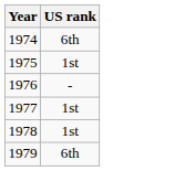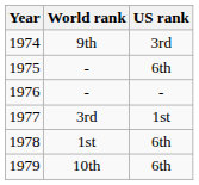+ column: World rank | 9th | - | - | 3rd | 1st | 10th
1974 | US rank: 6th -> 3rd
1975 | US rank: 1st -> 6th
1978 | US rank: 1st -> 6th
